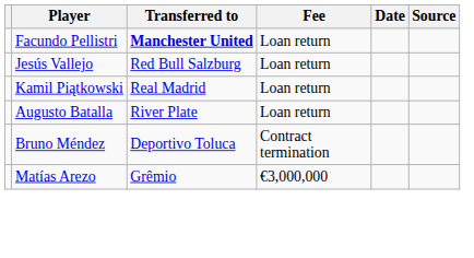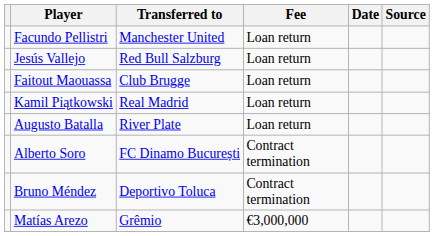Facundo Pellistri | Transferred to: bold -> normal
+ row: Faitout Maouassa | Club Brugge | Loan return
+ row: Alberto Soro | FC Dinamo București | Contract termination
